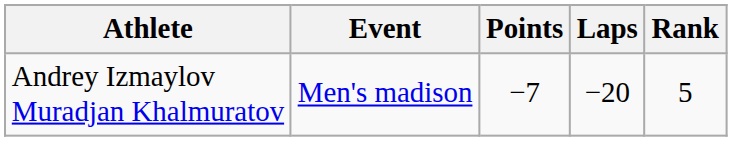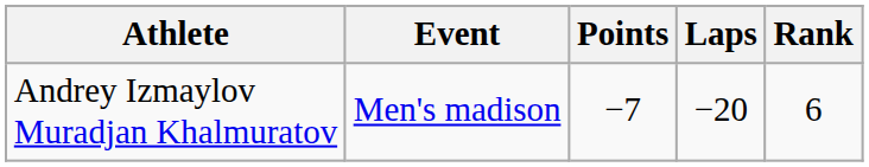Andrey Izmaylov Muradjan Khalmuratov | Rank: 5 -> 6
